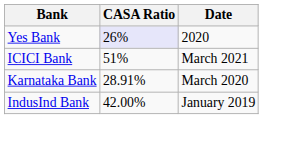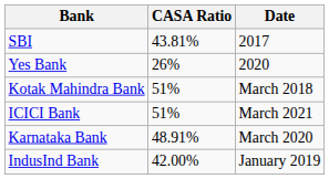+ row: SBI | 43.81% | 2017
Yes Bank | CASA Ratio: lavender background -> no background
+ row: Kotak Mahindra Bank | 51% | March 2018
Karnataka Bank | CASA Ratio: 28.91% -> 48.91%
